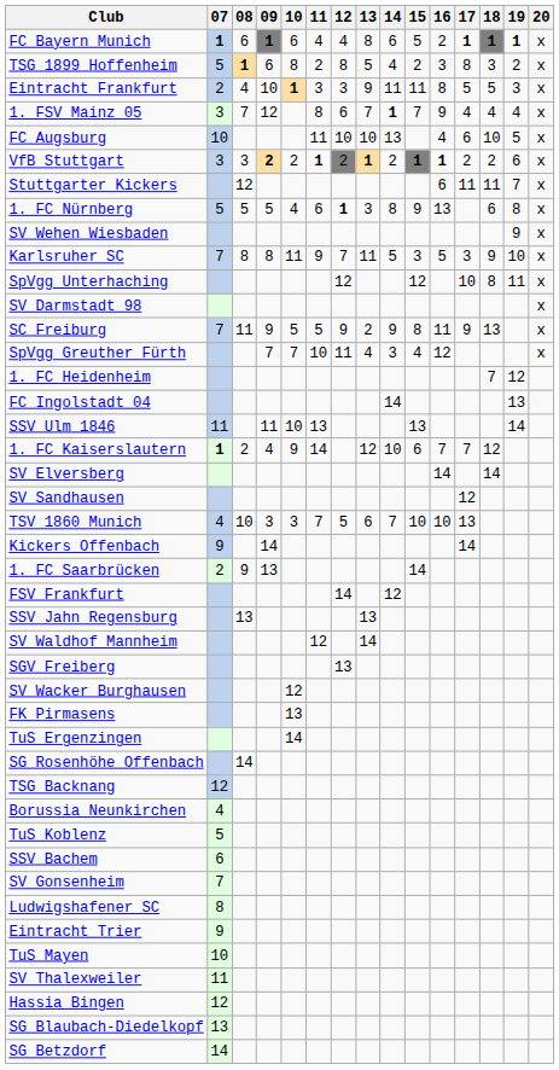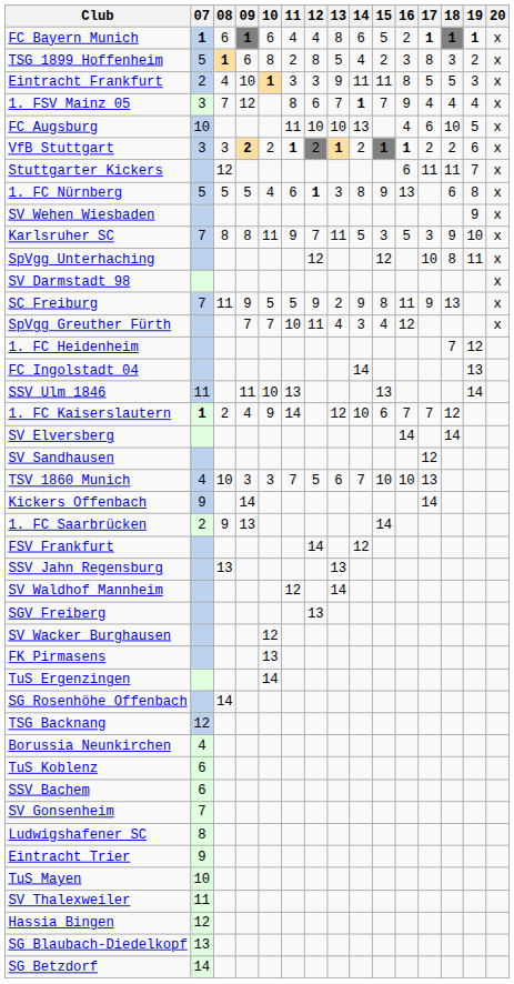TuS Koblenz | 07: 5 -> 6
